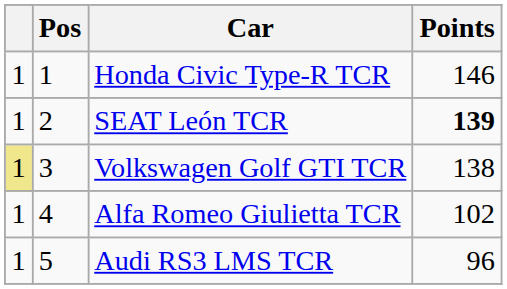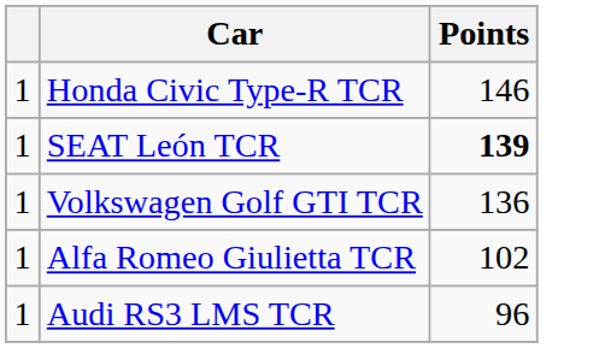- column: Pos | 1 | 2 | 3 | 4 | 5
Volkswagen Golf GTI TCR | column 1: khaki background -> no background
Volkswagen Golf GTI TCR | Points: 138 -> 136
